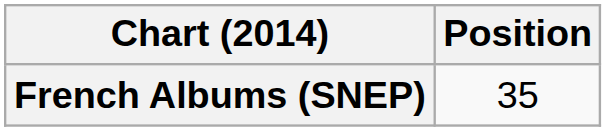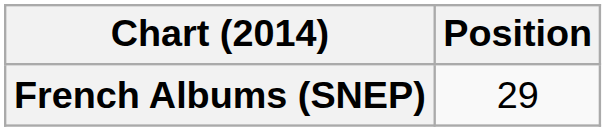French Albums (SNEP) | Position: 35 -> 29
